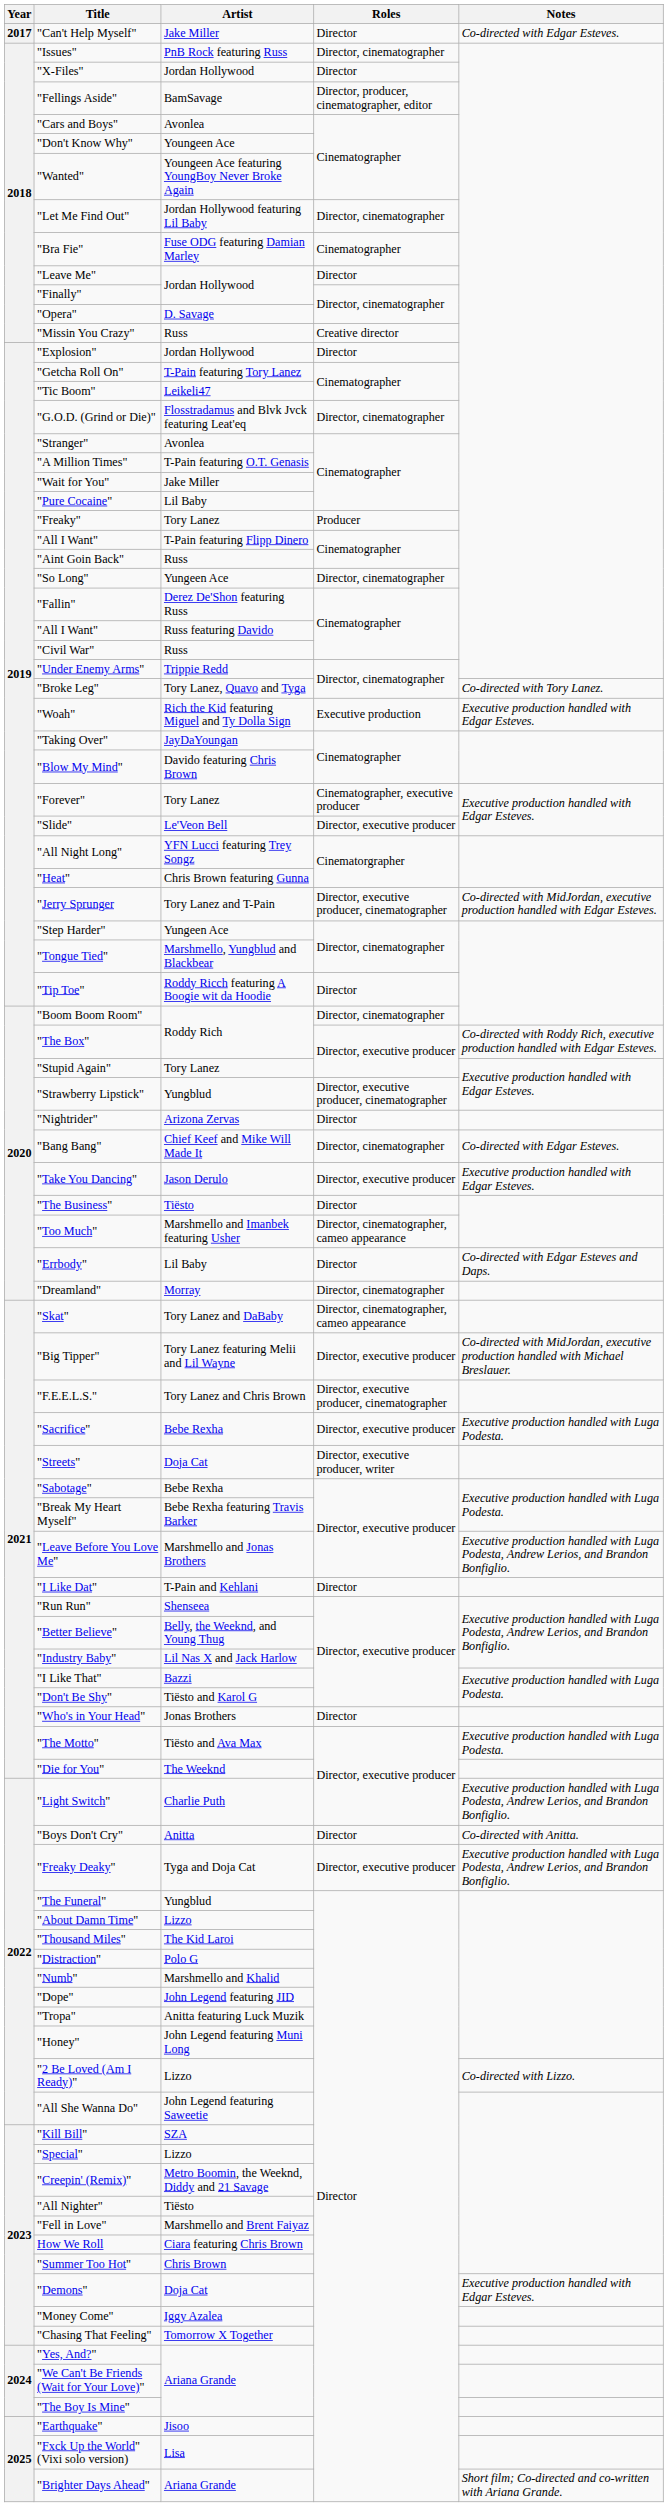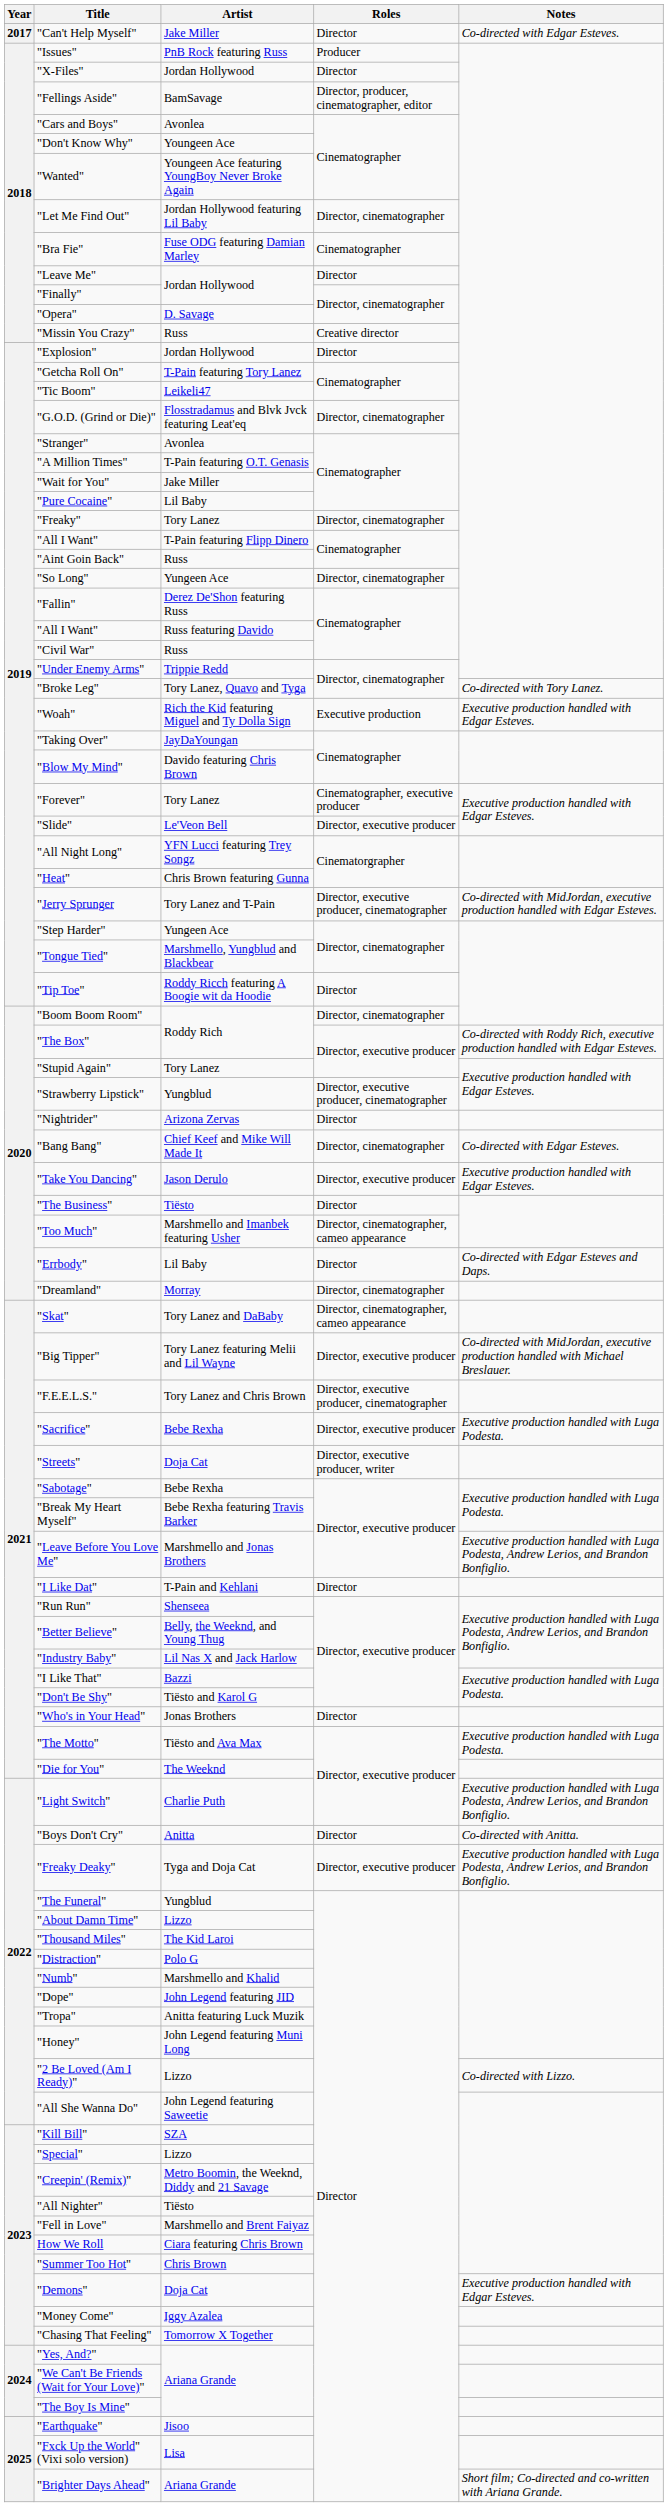"Issues" | Roles: Director, cinematographer -> Producer
"Freaky" | Roles: Producer -> Director, cinematographer
